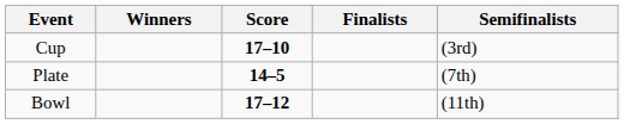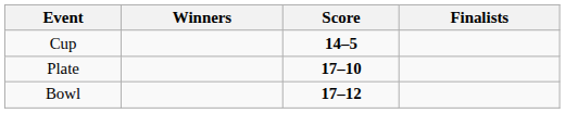- column: Semifinalists | (3rd) | (7th) | (11th)
Cup | Score: 17–10 -> 14–5
Plate | Score: 14–5 -> 17–10
